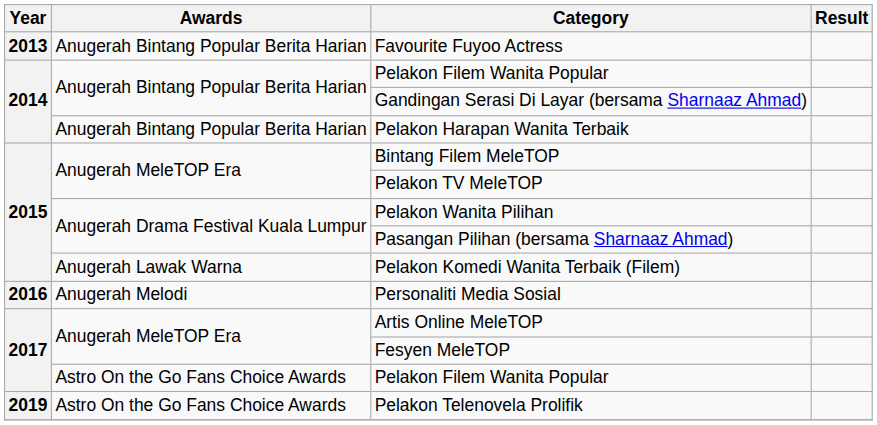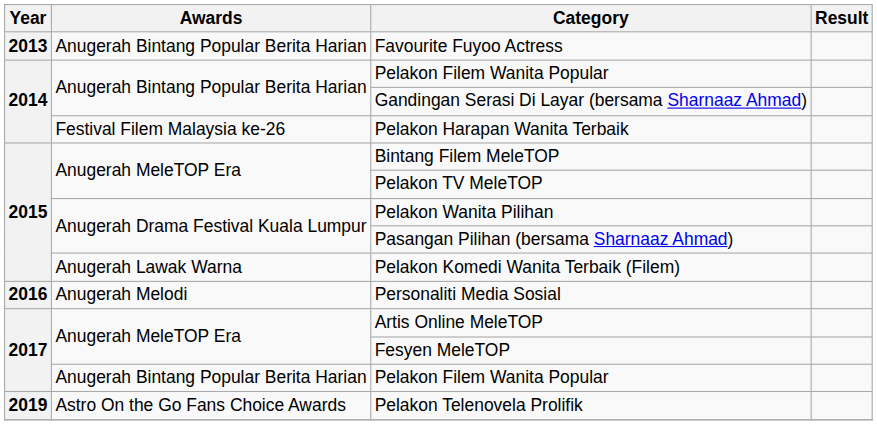Pelakon Harapan Wanita Terbaik | Awards: Anugerah Bintang Popular Berita Harian -> Festival Filem Malaysia ke-26
2017 / Pelakon Filem Wanita Popular | Awards: Astro On the Go Fans Choice Awards -> Anugerah Bintang Popular Berita Harian
